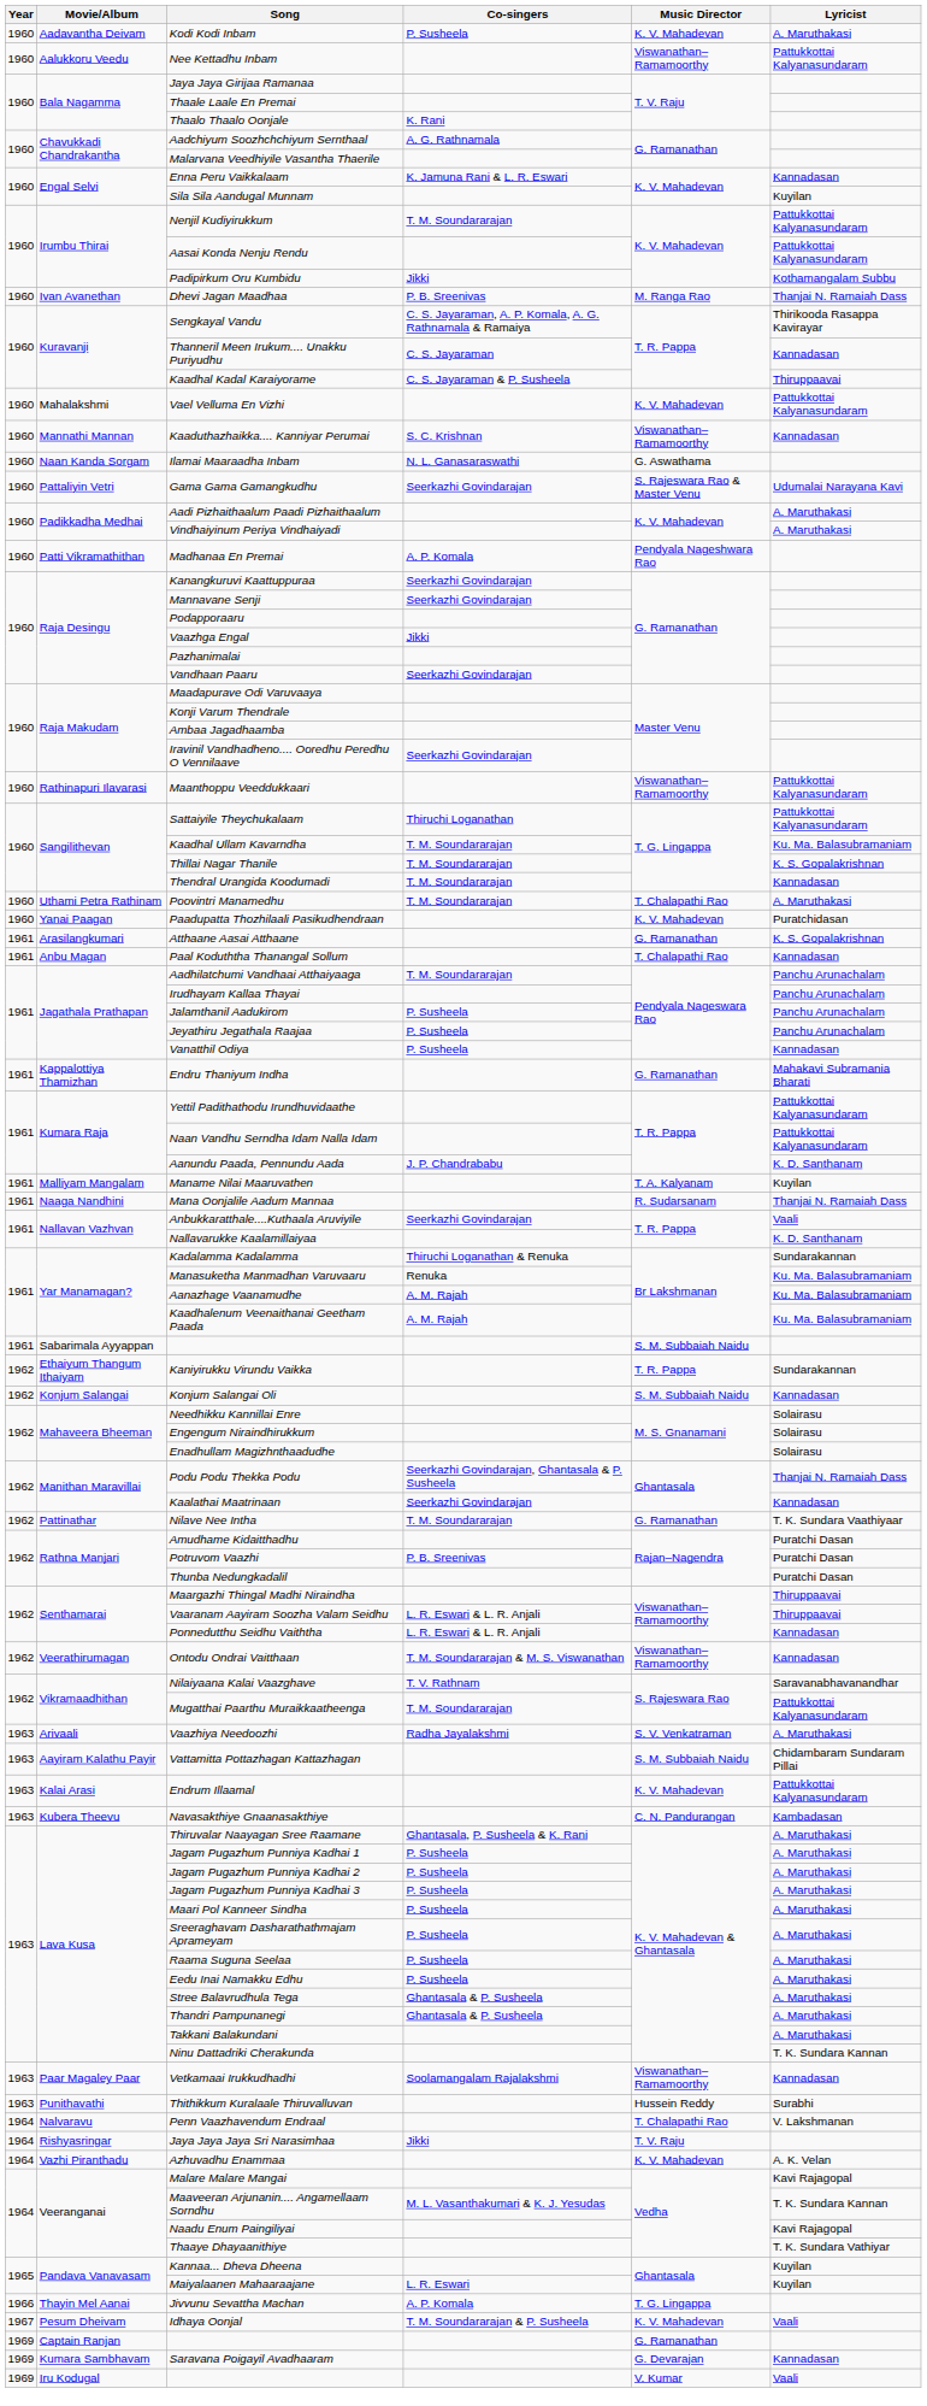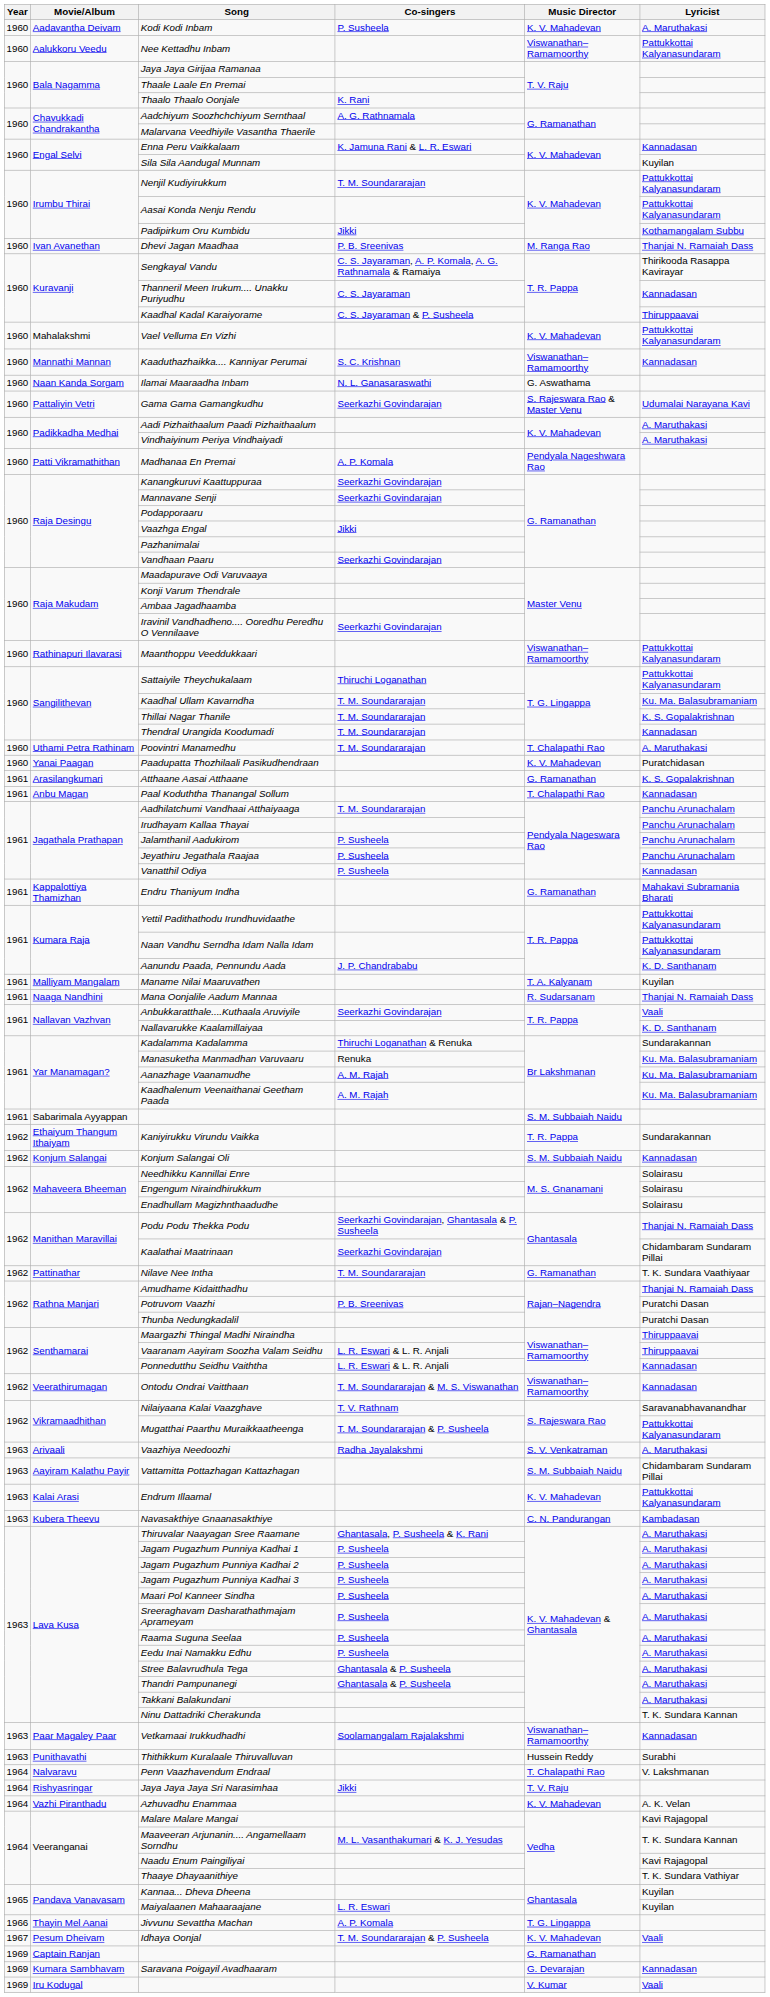Kaalathai Maatrinaan | Lyricist: Kannadasan -> Chidambaram Sundaram Pillai
Amudhame Kidaitthadhu | Lyricist: Puratchi Dasan -> Thanjai N. Ramaiah Dass
Mugatthai Paarthu Muraikkaatheenga | Co-singers: T. M. Soundararajan -> T. M. Soundararajan & P. Susheela
